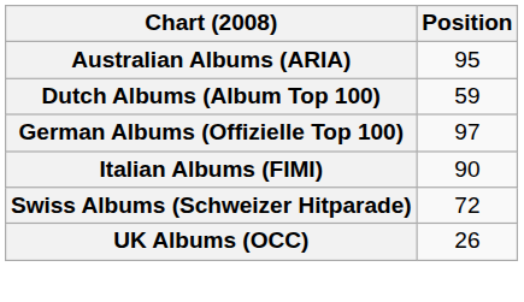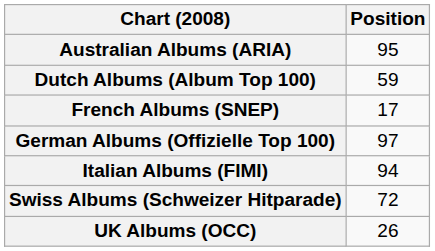+ row: French Albums (SNEP) | 17
Italian Albums (FIMI) | Position: 90 -> 94
